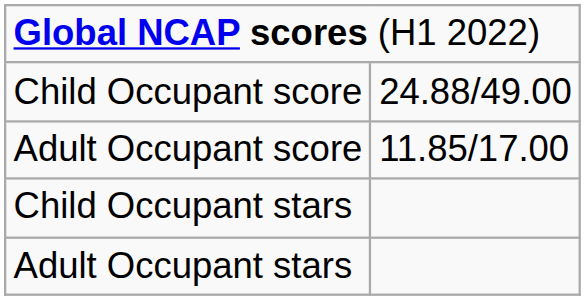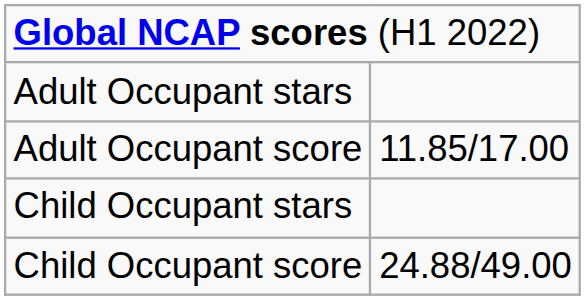rows swapped: Adult Occupant stars <-> Child Occupant score
